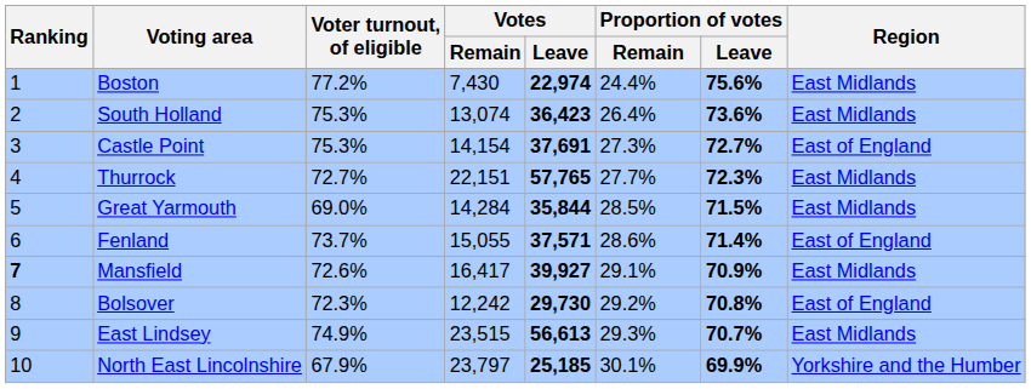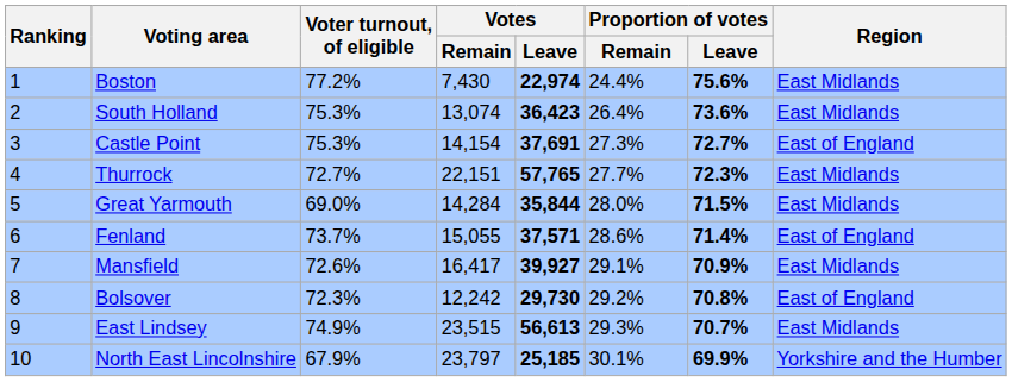Great Yarmouth | Proportion of votes / Remain: 28.5% -> 28.0%
Mansfield | Ranking: bold -> normal
